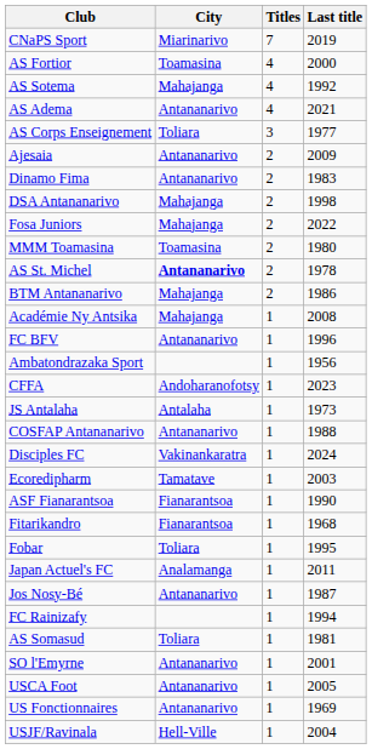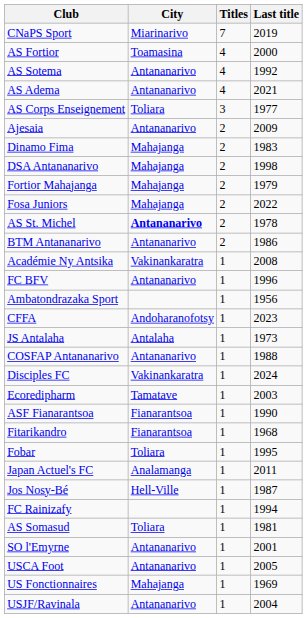AS Sotema | City: Mahajanga -> Antananarivo
Dinamo Fima | City: Antananarivo -> Mahajanga
+ row: Fortior Mahajanga | Mahajanga | 2 | 1979
- row: MMM Toamasina | Toamasina | 2 | 1980
BTM Antananarivo | City: Mahajanga -> Antananarivo
Académie Ny Antsika | City: Mahajanga -> Vakinankaratra
Jos Nosy-Bé | City: Antananarivo -> Hell-Ville
US Fonctionnaires | City: Antananarivo -> Mahajanga
USJF/Ravinala | City: Hell-Ville -> Antananarivo
